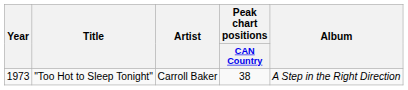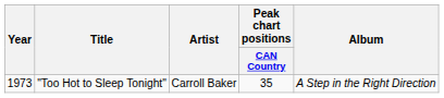"Too Hot to Sleep Tonight" | Peak chart positions / CAN Country: 38 -> 35
